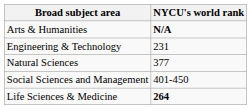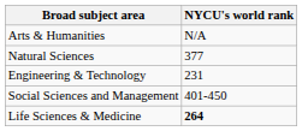Arts & Humanities | NYCU's world rank: bold -> normal
rows swapped: Engineering & Technology <-> Natural Sciences
